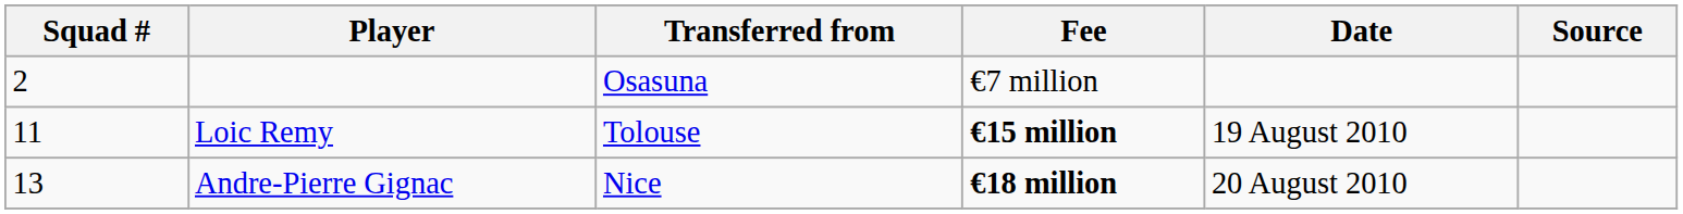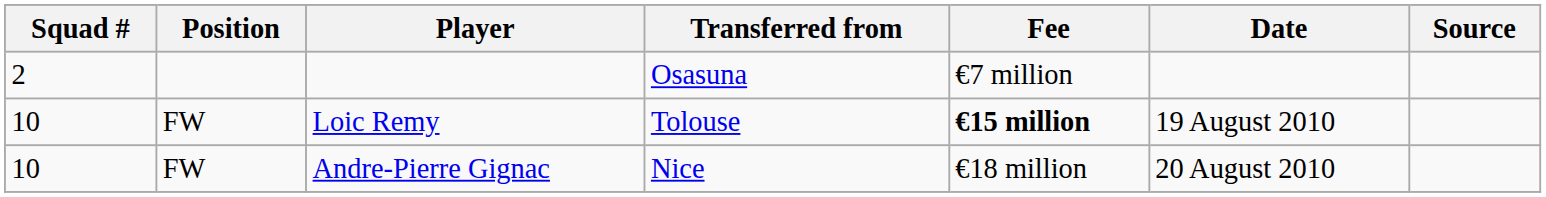+ column: Position | FW | FW
Loic Remy | Squad #: 11 -> 10
Andre-Pierre Gignac | Squad #: 13 -> 10
Andre-Pierre Gignac | Fee: bold -> normal
